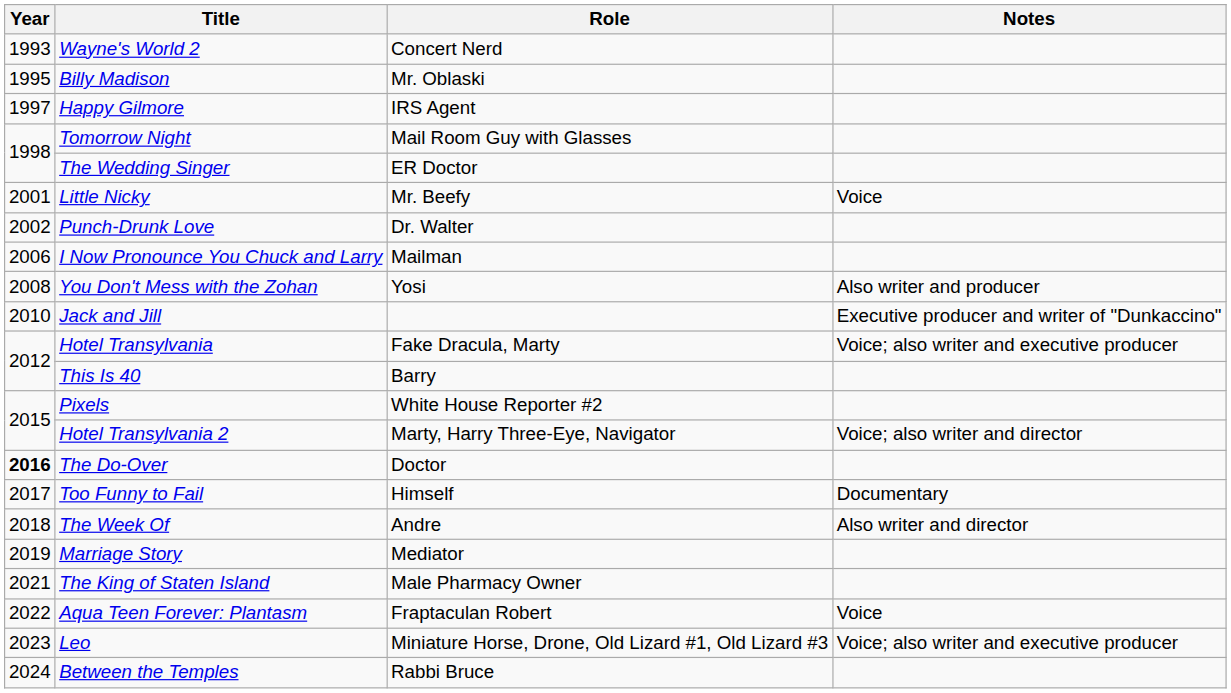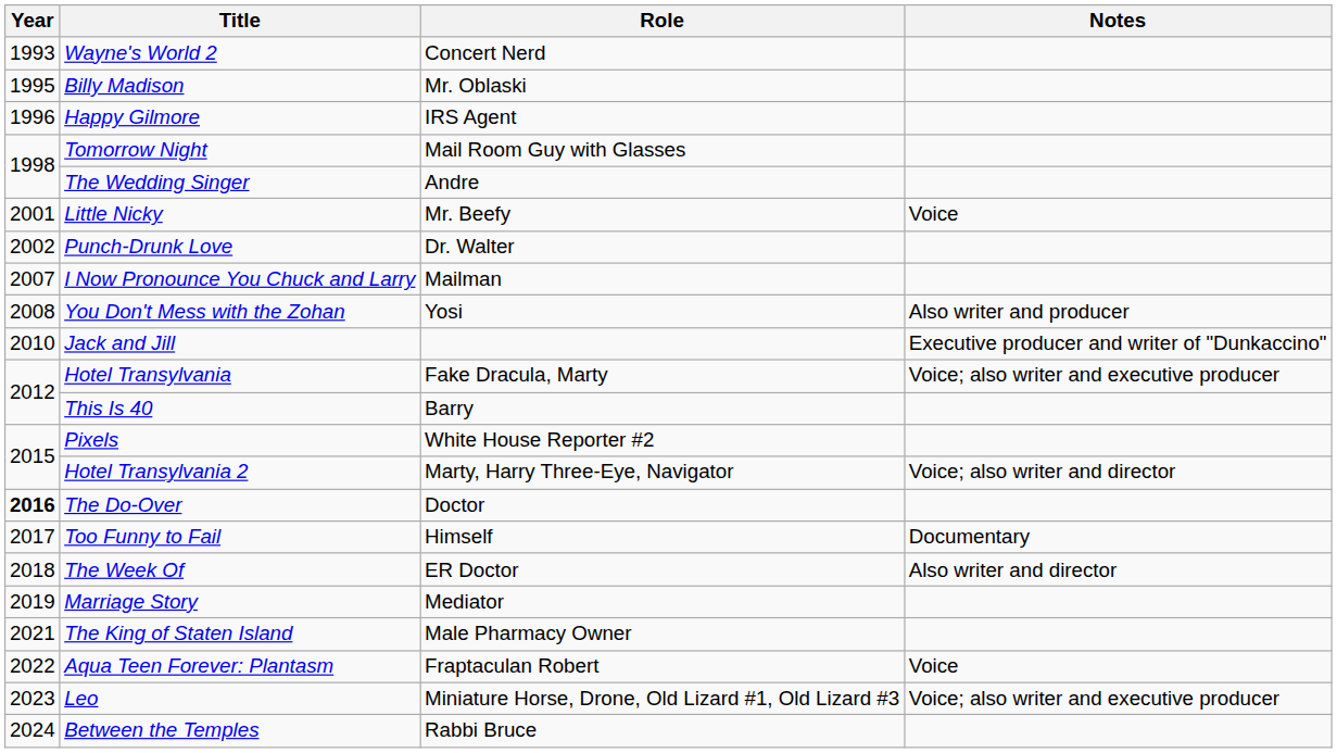Happy Gilmore | Year: 1997 -> 1996
The Wedding Singer | Role: ER Doctor -> Andre
I Now Pronounce You Chuck and Larry | Year: 2006 -> 2007
The Week Of | Role: Andre -> ER Doctor
